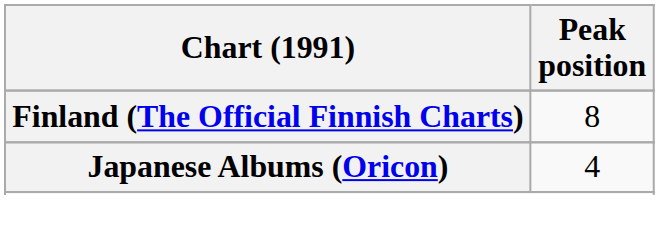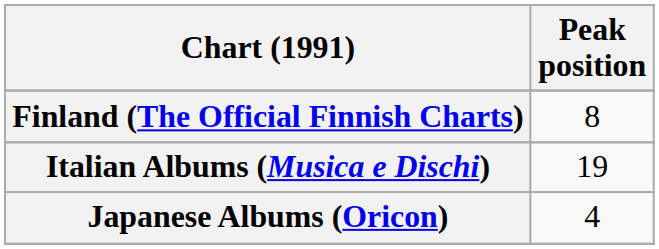+ row: Italian Albums (Musica e Dischi) | 19
